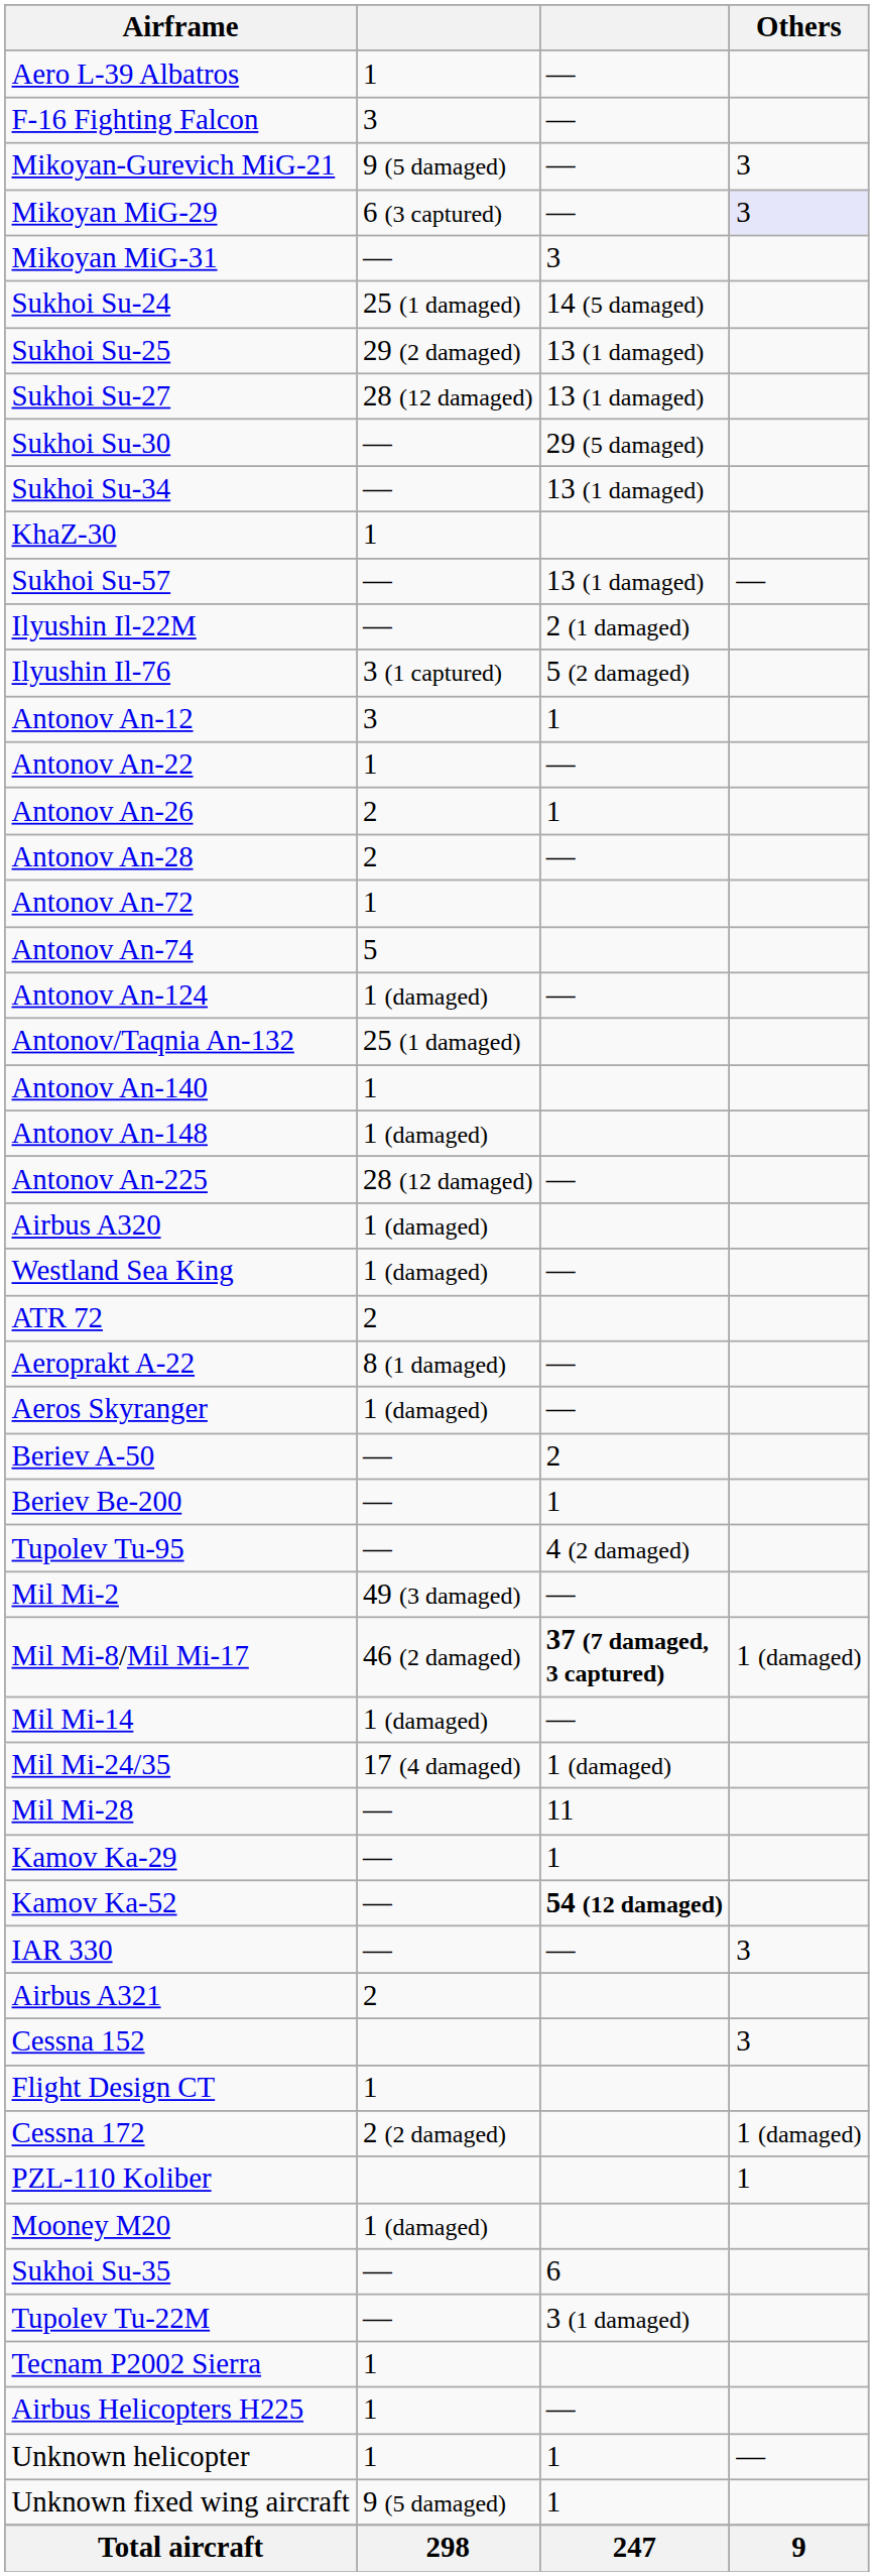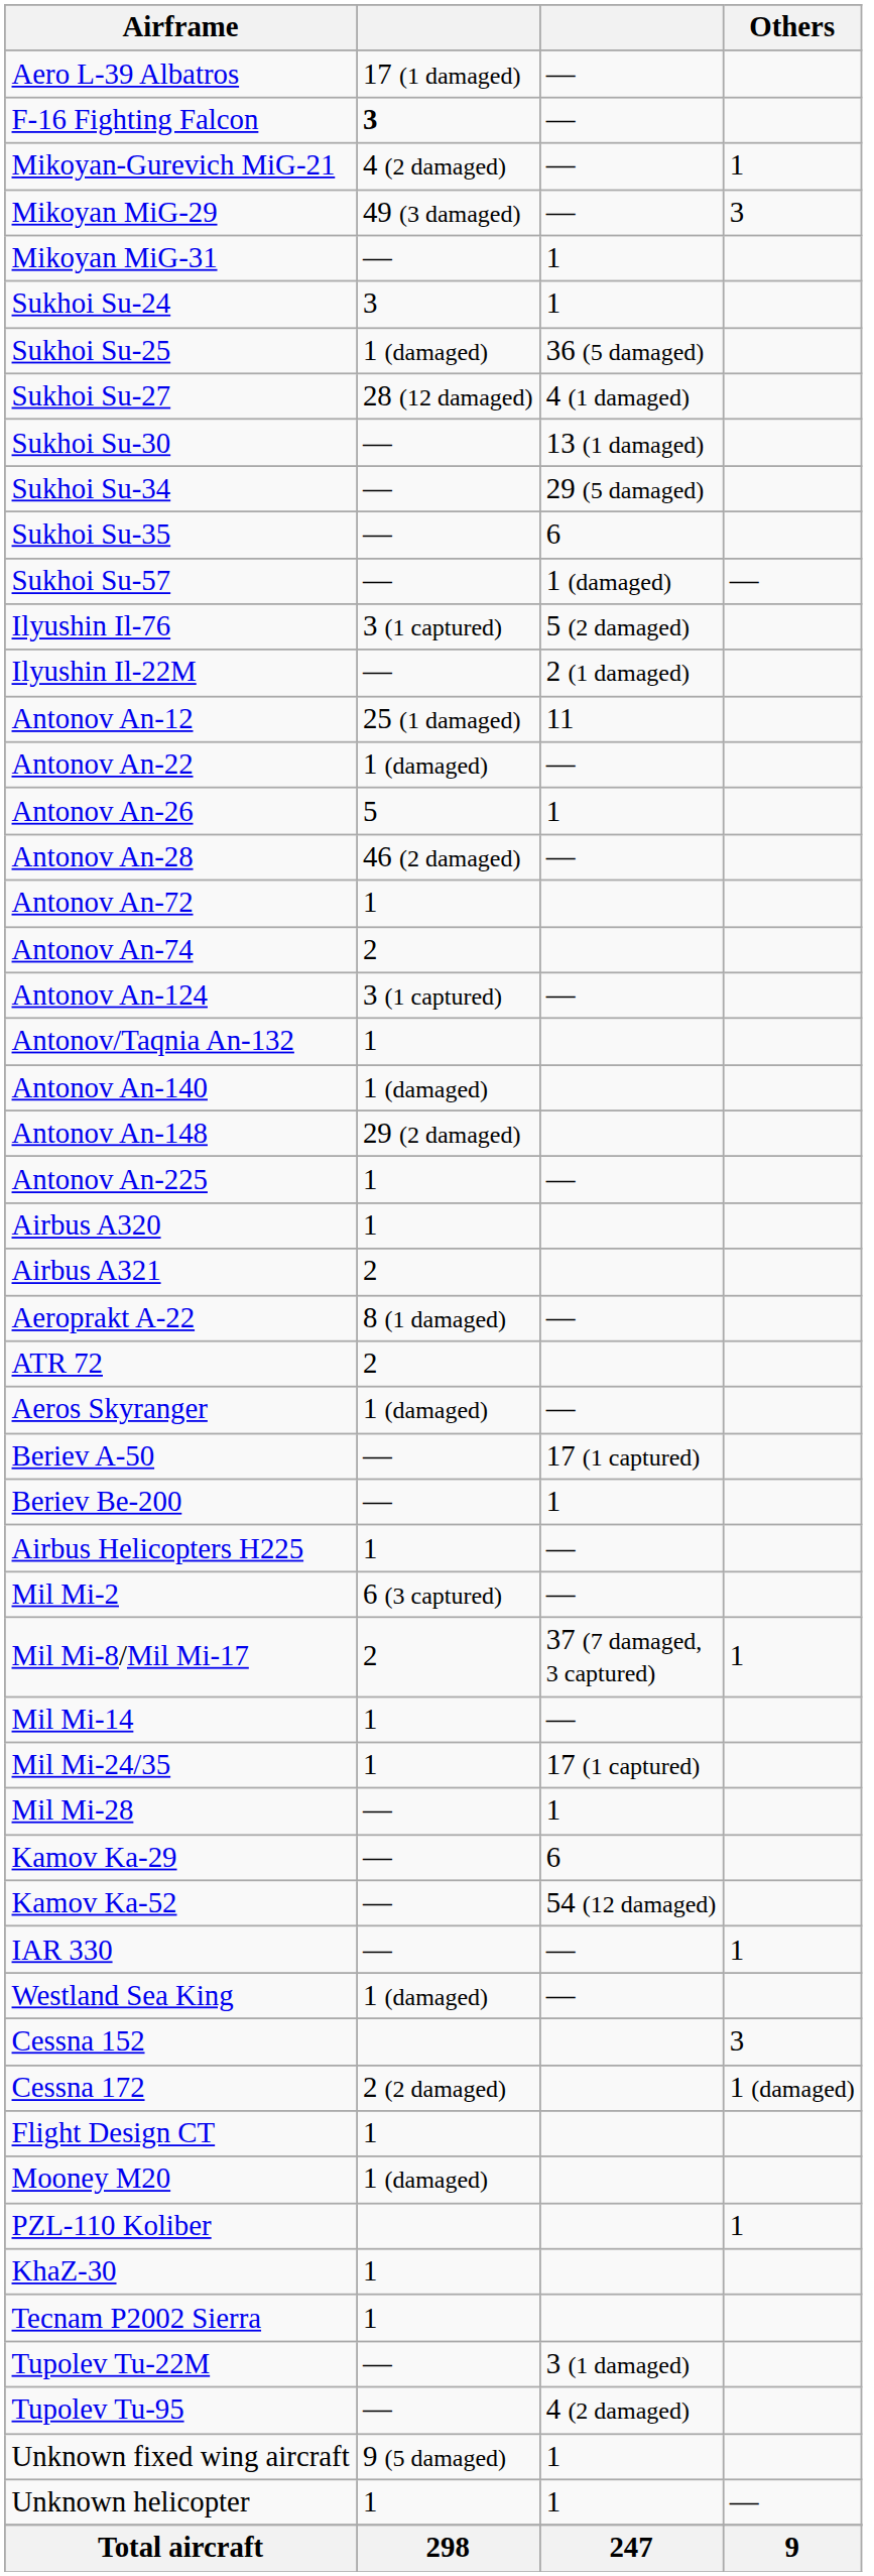Aero L-39 Albatros | column 2: 1 -> 17 (1 damaged)
F-16 Fighting Falcon | column 2: normal -> bold
Mikoyan-Gurevich MiG-21 | column 2: 9 (5 damaged) -> 4 (2 damaged)
Mikoyan-Gurevich MiG-21 | Others: 3 -> 1
Mikoyan MiG-29 | column 2: 6 (3 captured) -> 49 (3 damaged)
Mikoyan MiG-29 | Others: lavender background -> no background
Mikoyan MiG-31 | column 3: 3 -> 1
Sukhoi Su-24 | column 2: 25 (1 damaged) -> 3
Sukhoi Su-24 | column 3: 14 (5 damaged) -> 1
Sukhoi Su-25 | column 2: 29 (2 damaged) -> 1 (damaged)
Sukhoi Su-25 | column 3: 13 (1 damaged) -> 36 (5 damaged)
Sukhoi Su-27 | column 3: 13 (1 damaged) -> 4 (1 damaged)
Sukhoi Su-30 | column 3: 29 (5 damaged) -> 13 (1 damaged)
Sukhoi Su-34 | column 3: 13 (1 damaged) -> 29 (5 damaged)
rows swapped: Sukhoi Su-35 <-> KhaZ-30
Sukhoi Su-57 | column 3: 13 (1 damaged) -> 1 (damaged)
rows swapped: Ilyushin Il-22M <-> Ilyushin Il-76
Antonov An-12 | column 2: 3 -> 25 (1 damaged)
Antonov An-12 | column 3: 1 -> 11
Antonov An-22 | column 2: 1 -> 1 (damaged)
Antonov An-26 | column 2: 2 -> 5
Antonov An-28 | column 2: 2 -> 46 (2 damaged)
Antonov An-74 | column 2: 5 -> 2
Antonov An-124 | column 2: 1 (damaged) -> 3 (1 captured)
Antonov/Taqnia An-132 | column 2: 25 (1 damaged) -> 1
Antonov An-140 | column 2: 1 -> 1 (damaged)
Antonov An-148 | column 2: 1 (damaged) -> 29 (2 damaged)
Antonov An-225 | column 2: 28 (12 damaged) -> 1
Airbus A320 | column 2: 1 (damaged) -> 1
rows swapped: Airbus A321 <-> Westland Sea King
rows swapped: ATR 72 <-> Aeroprakt A-22
Beriev A-50 | column 3: 2 -> 17 (1 captured)
rows swapped: Airbus Helicopters H225 <-> Tupolev Tu-95
Mil Mi-2 | column 2: 49 (3 damaged) -> 6 (3 captured)
Mil Mi-8/Mil Mi-17 | column 2: 46 (2 damaged) -> 2
Mil Mi-8/Mil Mi-17 | column 3: bold -> normal
Mil Mi-8/Mil Mi-17 | Others: 1 (damaged) -> 1
Mil Mi-14 | column 2: 1 (damaged) -> 1
Mil Mi-24/35 | column 2: 17 (4 damaged) -> 1
Mil Mi-24/35 | column 3: 1 (damaged) -> 17 (1 captured)
Mil Mi-28 | column 3: 11 -> 1
Kamov Ka-29 | column 3: 1 -> 6
Kamov Ka-52 | column 3: bold -> normal
IAR 330 | Others: 3 -> 1
rows swapped: Cessna 172 <-> Flight Design CT
rows swapped: Mooney M20 <-> PZL-110 Koliber
rows swapped: Tecnam P2002 Sierra <-> Tupolev Tu-22M
rows swapped: Unknown helicopter <-> Unknown fixed wing aircraft
